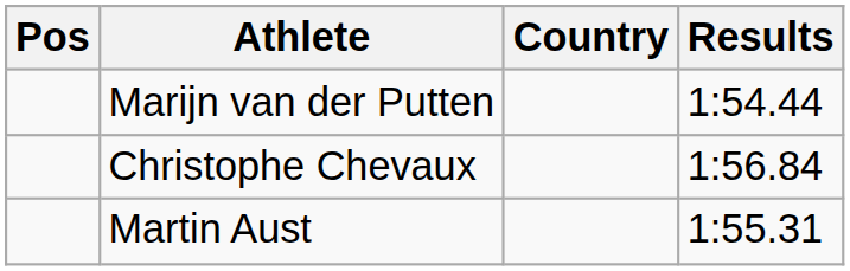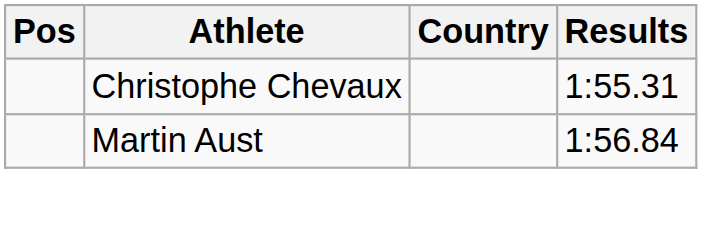- row: Marijn van der Putten | 1:54.44
Christophe Chevaux | Results: 1:56.84 -> 1:55.31
Martin Aust | Results: 1:55.31 -> 1:56.84
